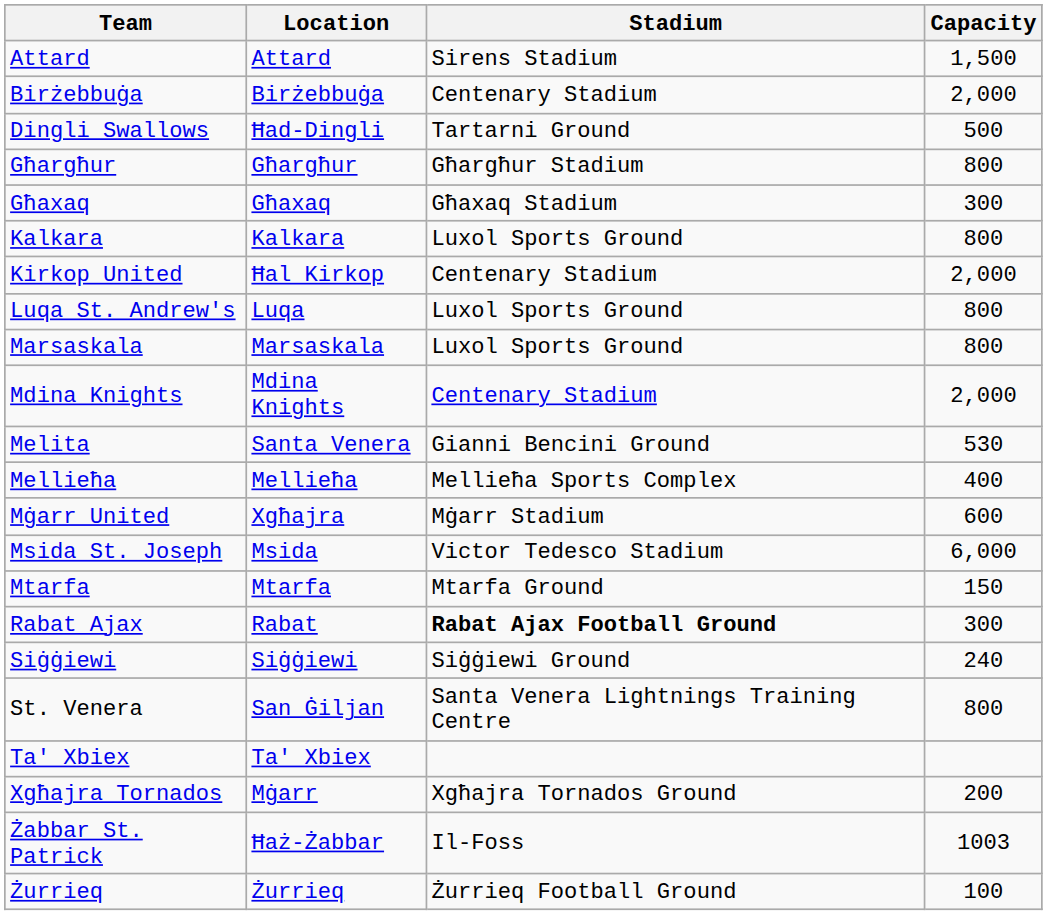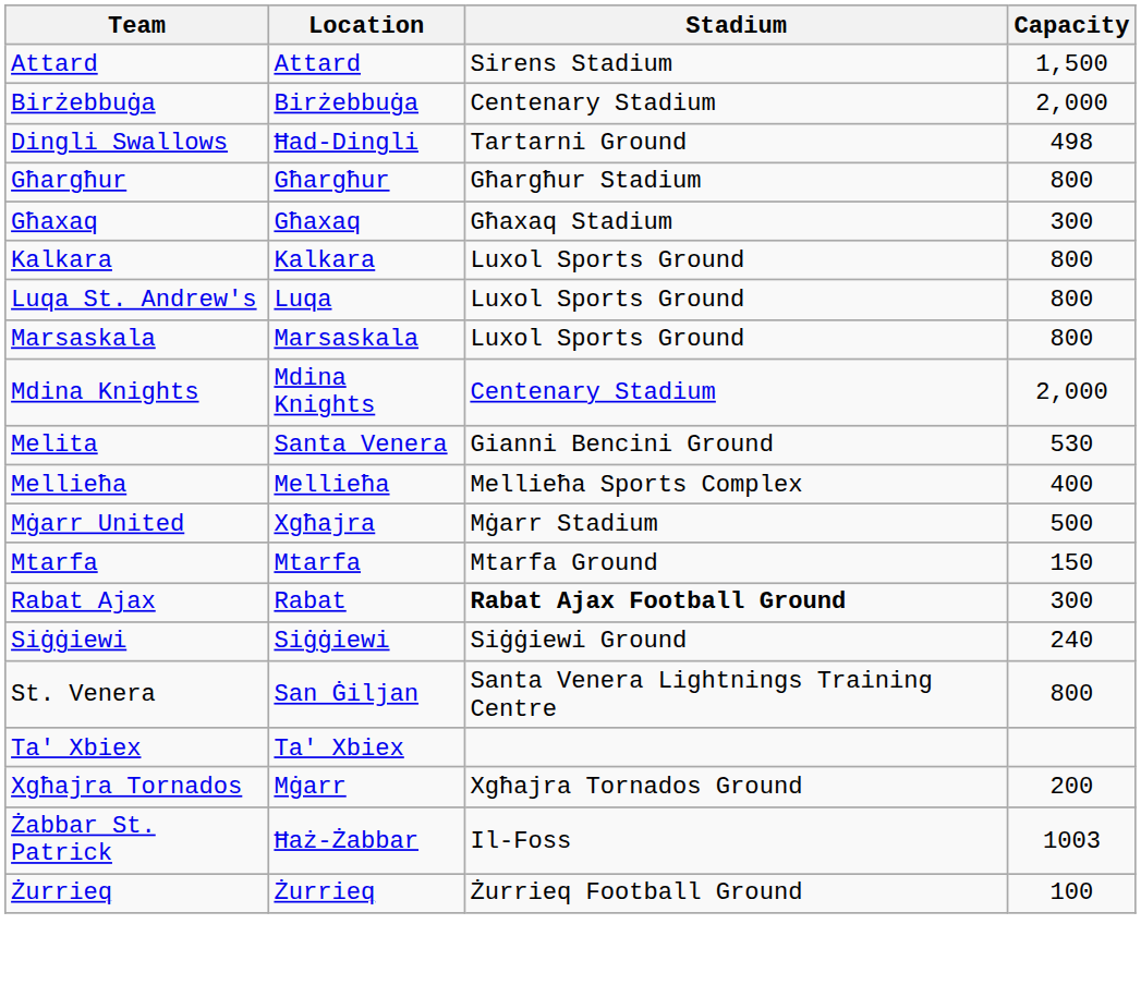Dingli Swallows | Capacity: 500 -> 498
- row: Kirkop United | Ħal Kirkop | Centenary Stadium | 2,000
Mġarr United | Capacity: 600 -> 500
- row: Msida St. Joseph | Msida | Victor Tedesco Stadium | 6,000
